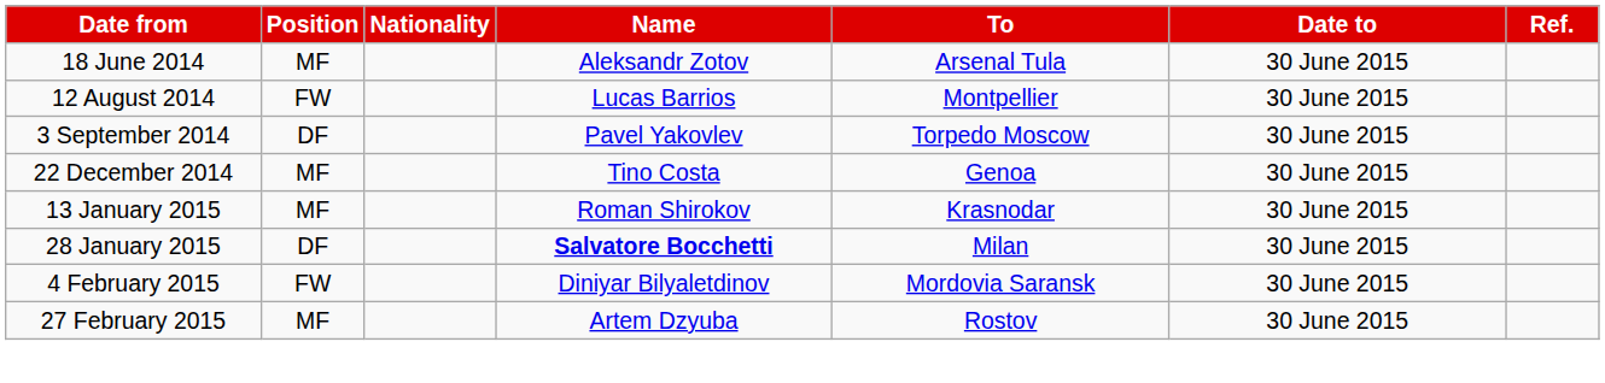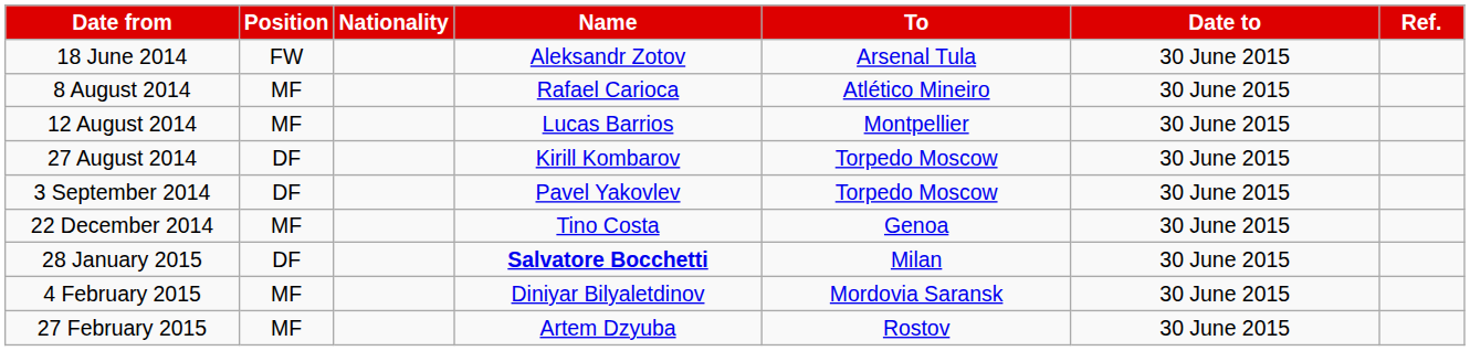18 June 2014 | Position: MF -> FW
+ row: 8 August 2014 | MF | Rafael Carioca | Atlético Mineiro | 30 June 2015
12 August 2014 | Position: FW -> MF
+ row: 27 August 2014 | DF | Kirill Kombarov | Torpedo Moscow | 30 June 2015
- row: 13 January 2015 | MF | Roman Shirokov | Krasnodar | 30 June 2015
4 February 2015 | Position: FW -> MF
